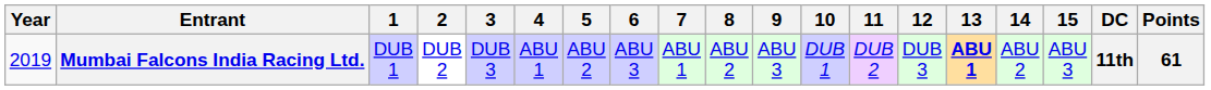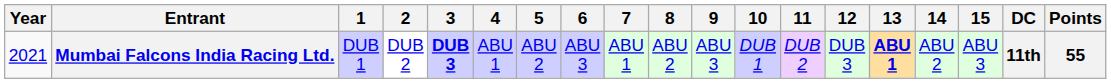Mumbai Falcons India Racing Ltd. | Year: 2019 -> 2021
Mumbai Falcons India Racing Ltd. | 3: normal -> bold
Mumbai Falcons India Racing Ltd. | Points: 61 -> 55
